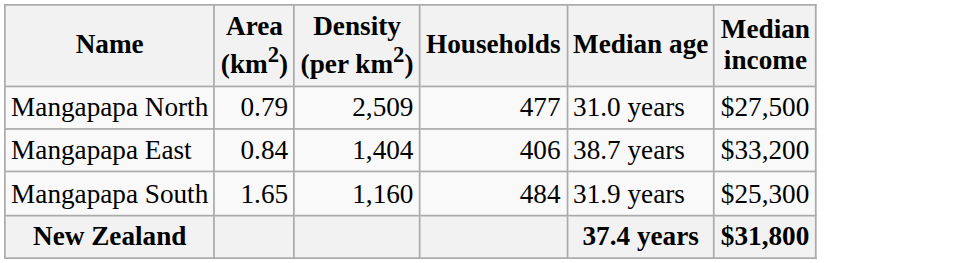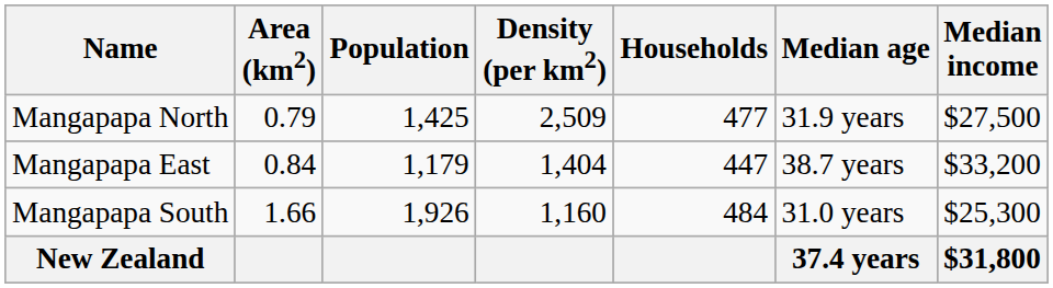+ column: Population | 1,425 | 1,179 | 1,926
Mangapapa North | Median age: 31.0 years -> 31.9 years
Mangapapa East | Households: 406 -> 447
Mangapapa South | Area (km2): 1.65 -> 1.66
Mangapapa South | Median age: 31.9 years -> 31.0 years
